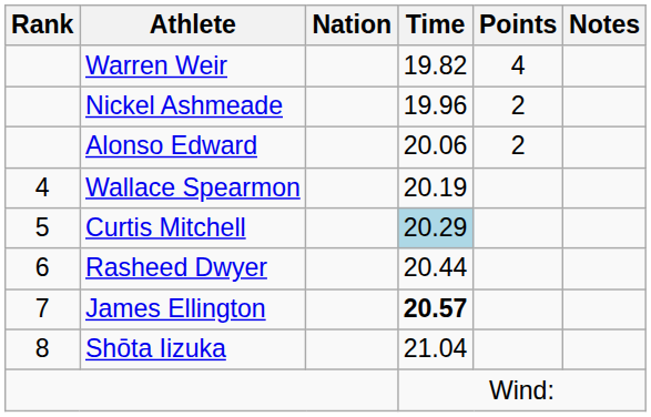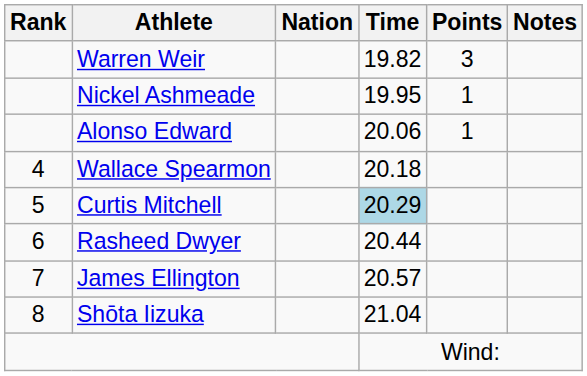Warren Weir | Points: 4 -> 3
Nickel Ashmeade | Time: 19.96 -> 19.95
Nickel Ashmeade | Points: 2 -> 1
Alonso Edward | Points: 2 -> 1
Wallace Spearmon | Time: 20.19 -> 20.18
James Ellington | Time: bold -> normal
